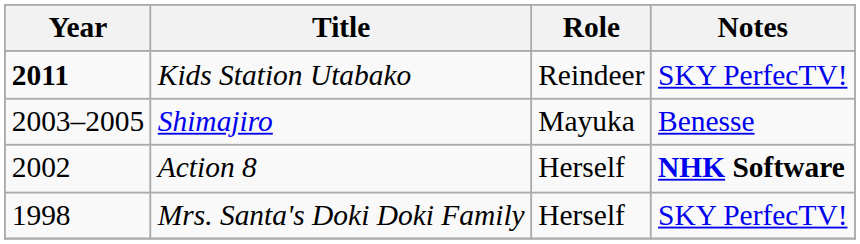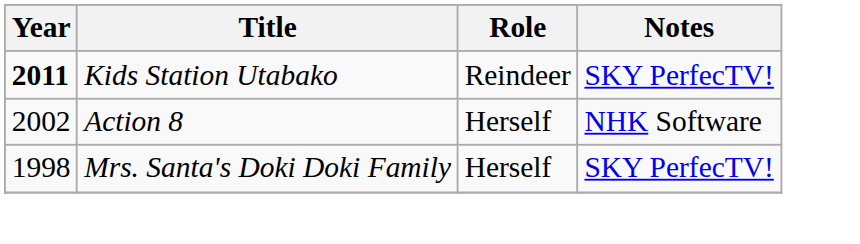- row: 2003–2005 | Shimajiro | Mayuka | Benesse
Action 8 | Notes: bold -> normal
